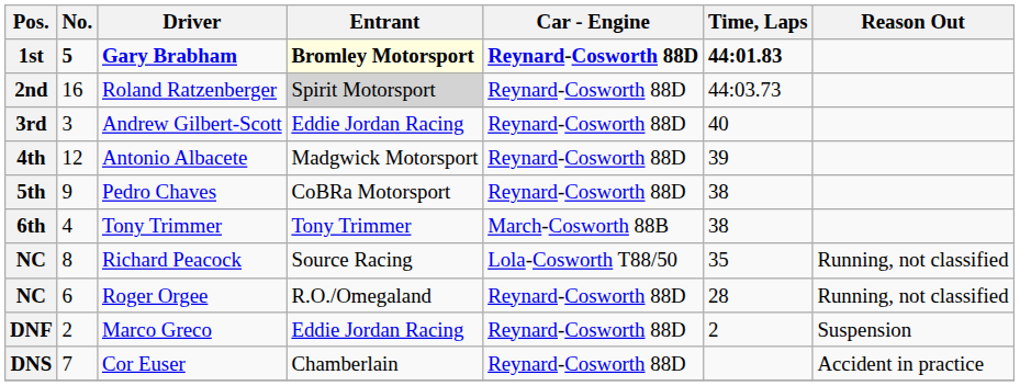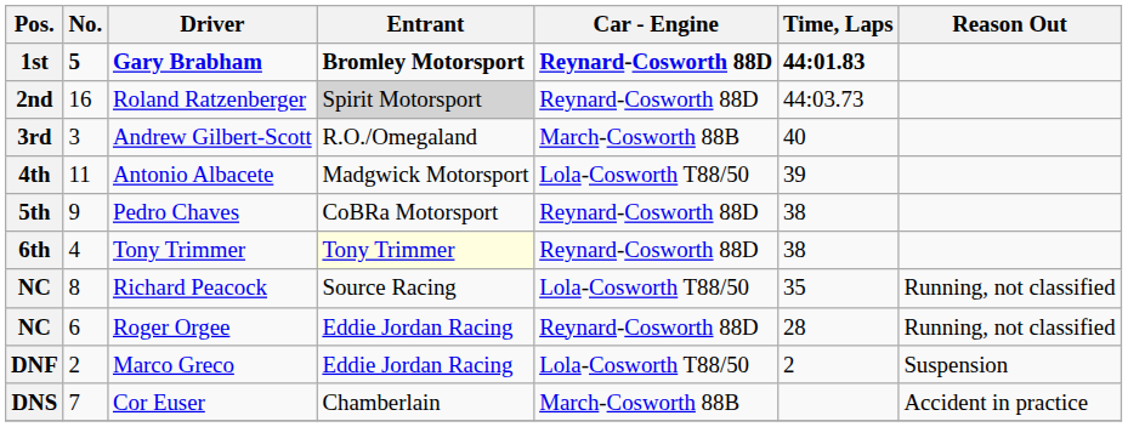1st | Entrant: lightyellow background -> no background
3rd | Entrant: Eddie Jordan Racing -> R.O./Omegaland
3rd | Car - Engine: Reynard-Cosworth 88D -> March-Cosworth 88B
4th | No.: 12 -> 11
4th | Car - Engine: Reynard-Cosworth 88D -> Lola-Cosworth T88/50
6th | Entrant: no background -> lightyellow background
6th | Car - Engine: March-Cosworth 88B -> Reynard-Cosworth 88D
NC / Roger Orgee | Entrant: R.O./Omegaland -> Eddie Jordan Racing
DNF | Car - Engine: Reynard-Cosworth 88D -> Lola-Cosworth T88/50
DNS | Car - Engine: Reynard-Cosworth 88D -> March-Cosworth 88B
